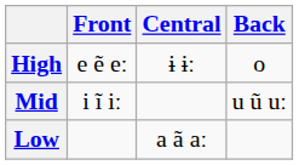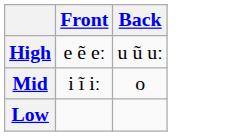- column: Central | ɨ ɨː | a ã aː
High | Back: o -> u ũ uː
Mid | Back: u ũ uː -> o
